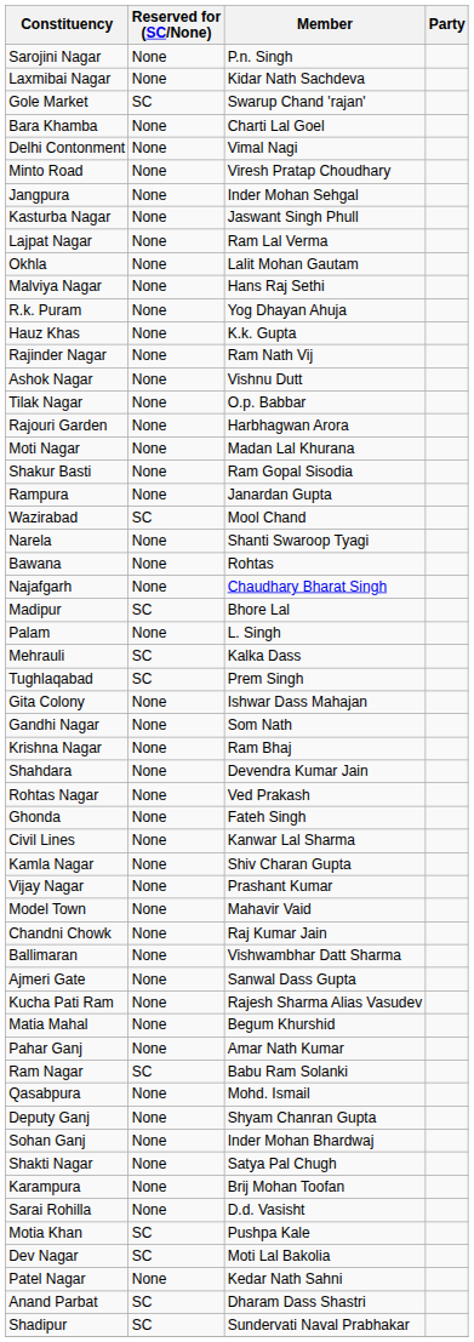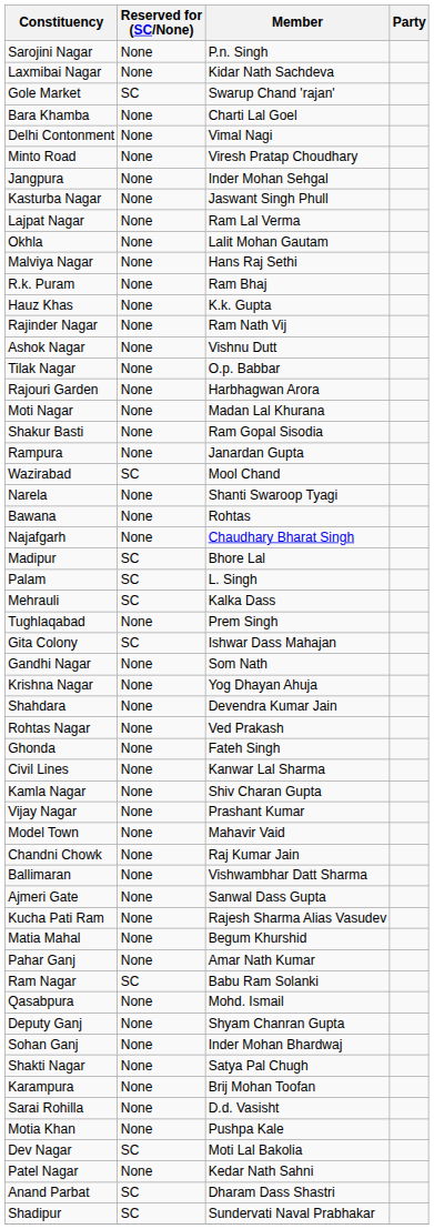R.k. Puram | Member: Yog Dhayan Ahuja -> Ram Bhaj
Palam | Reserved for (SC/None): None -> SC
Tughlaqabad | Reserved for (SC/None): SC -> None
Gita Colony | Reserved for (SC/None): None -> SC
Krishna Nagar | Member: Ram Bhaj -> Yog Dhayan Ahuja
Motia Khan | Reserved for (SC/None): SC -> None
